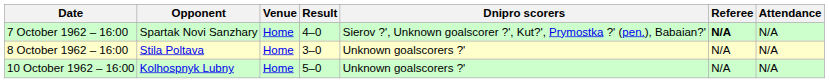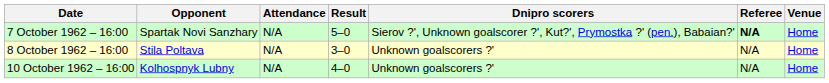columns swapped: Venue <-> Attendance
7 October 1962 – 16:00 | Result: 4–0 -> 5–0
10 October 1962 – 16:00 | Result: 5–0 -> 4–0
